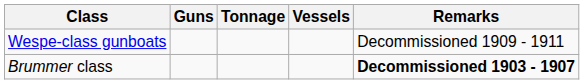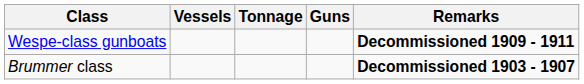columns swapped: Vessels <-> Guns
Wespe-class gunboats | Remarks: normal -> bold
